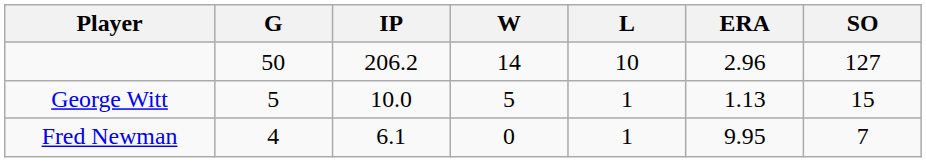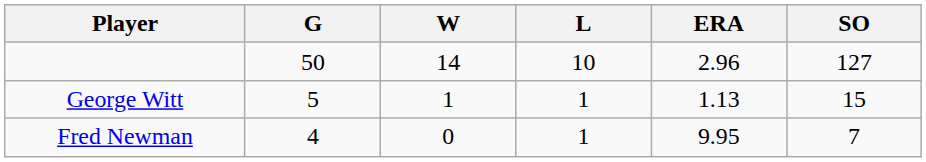- column: IP | 206.2 | 10.0 | 6.1
George Witt | W: 5 -> 1
